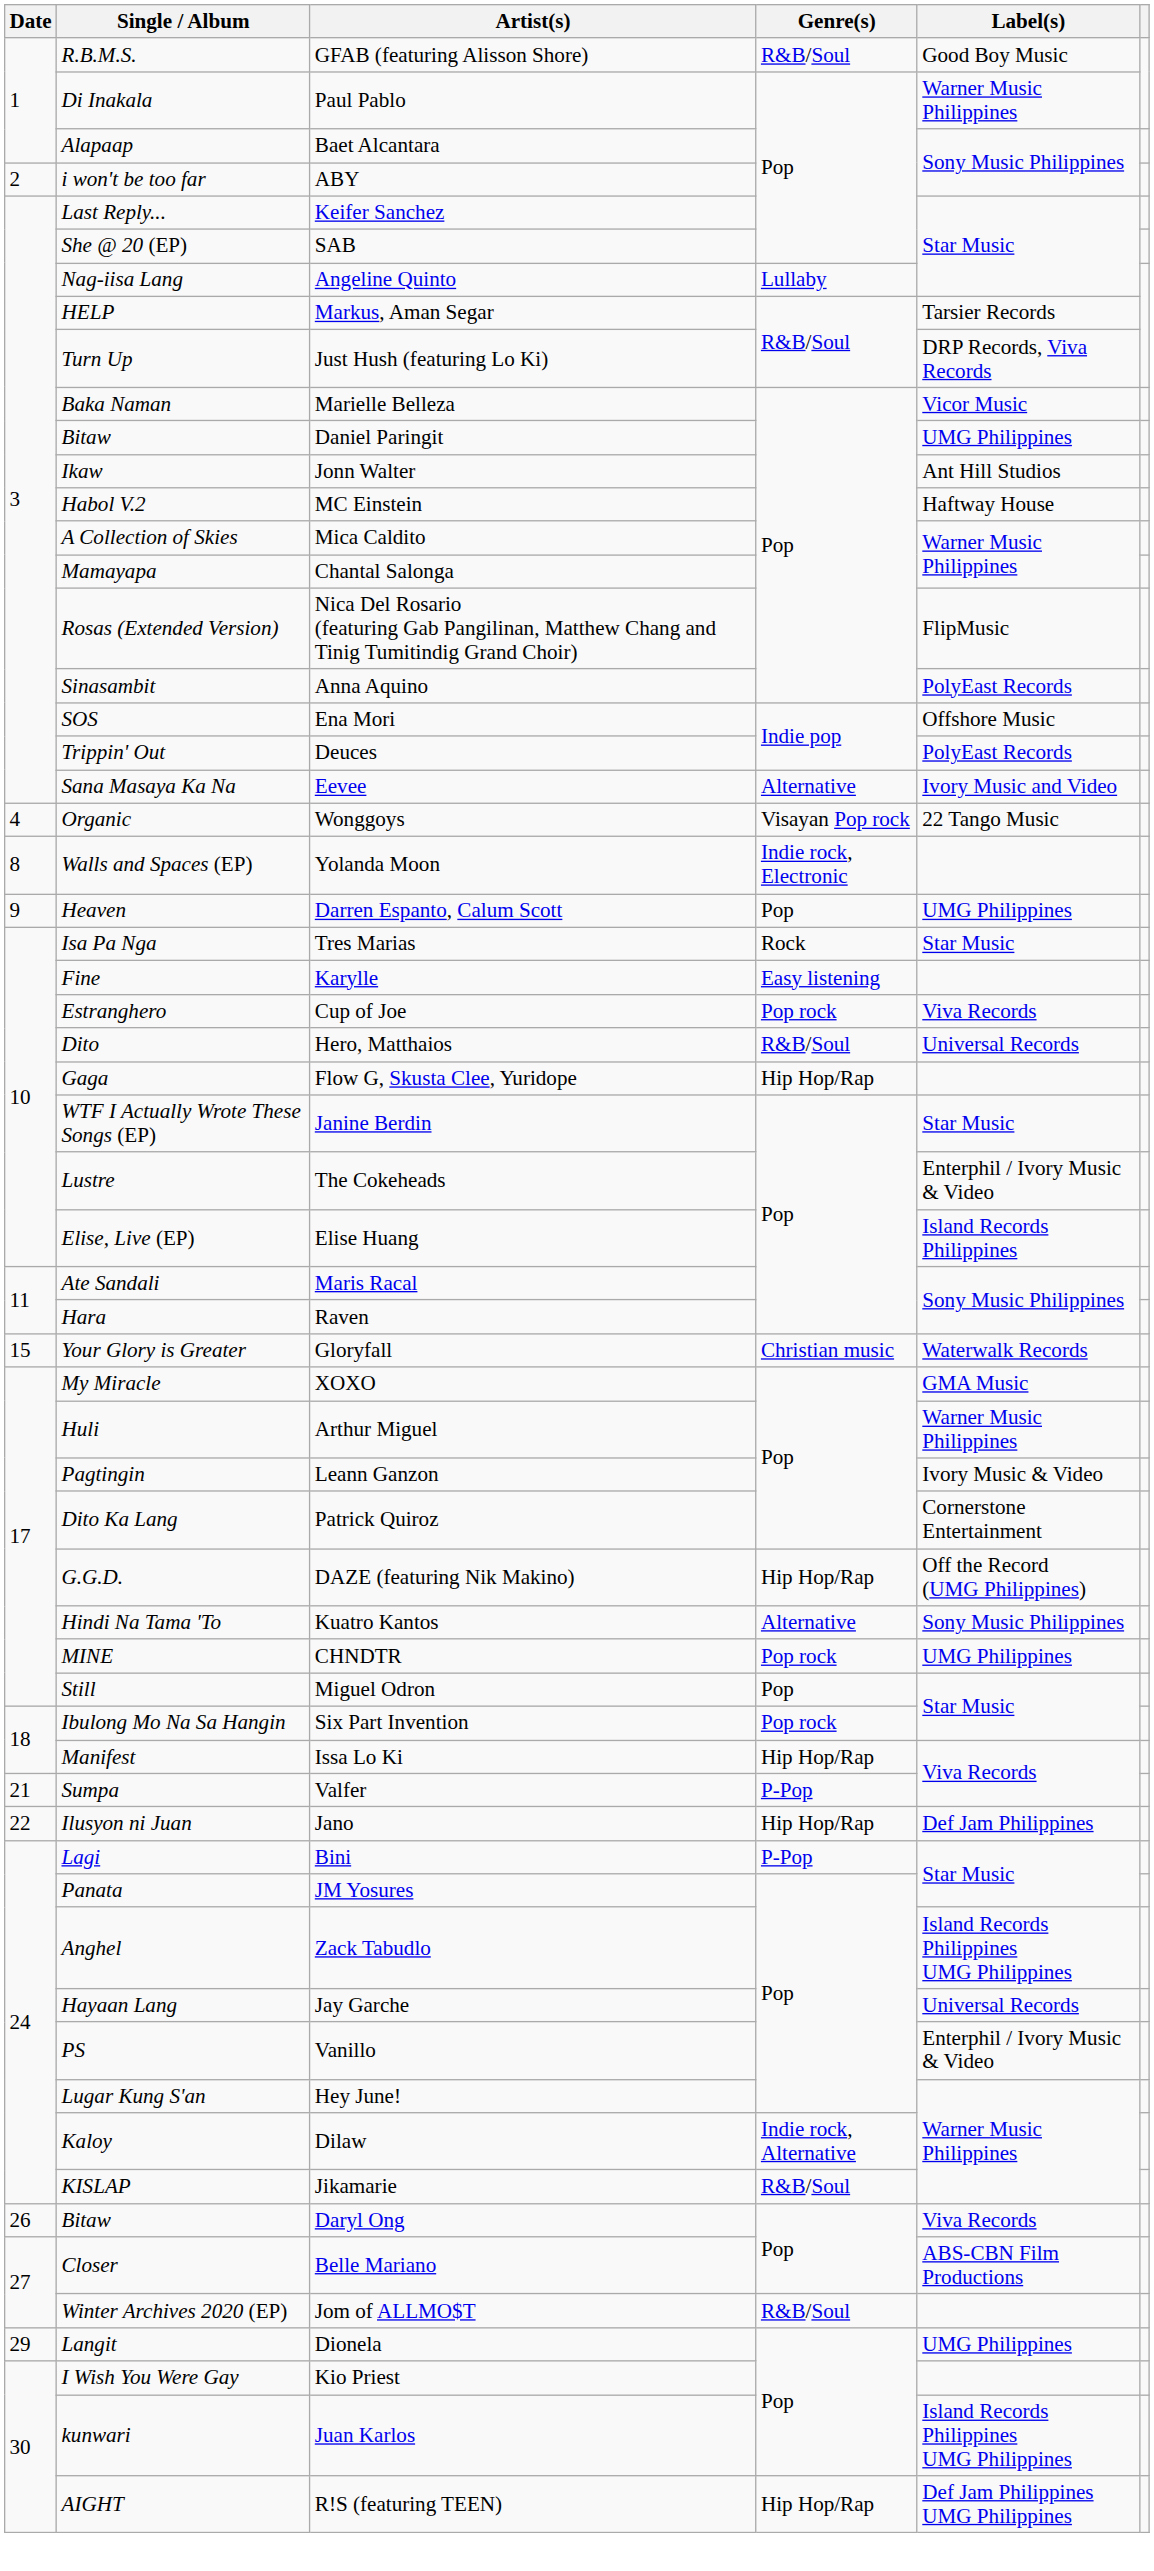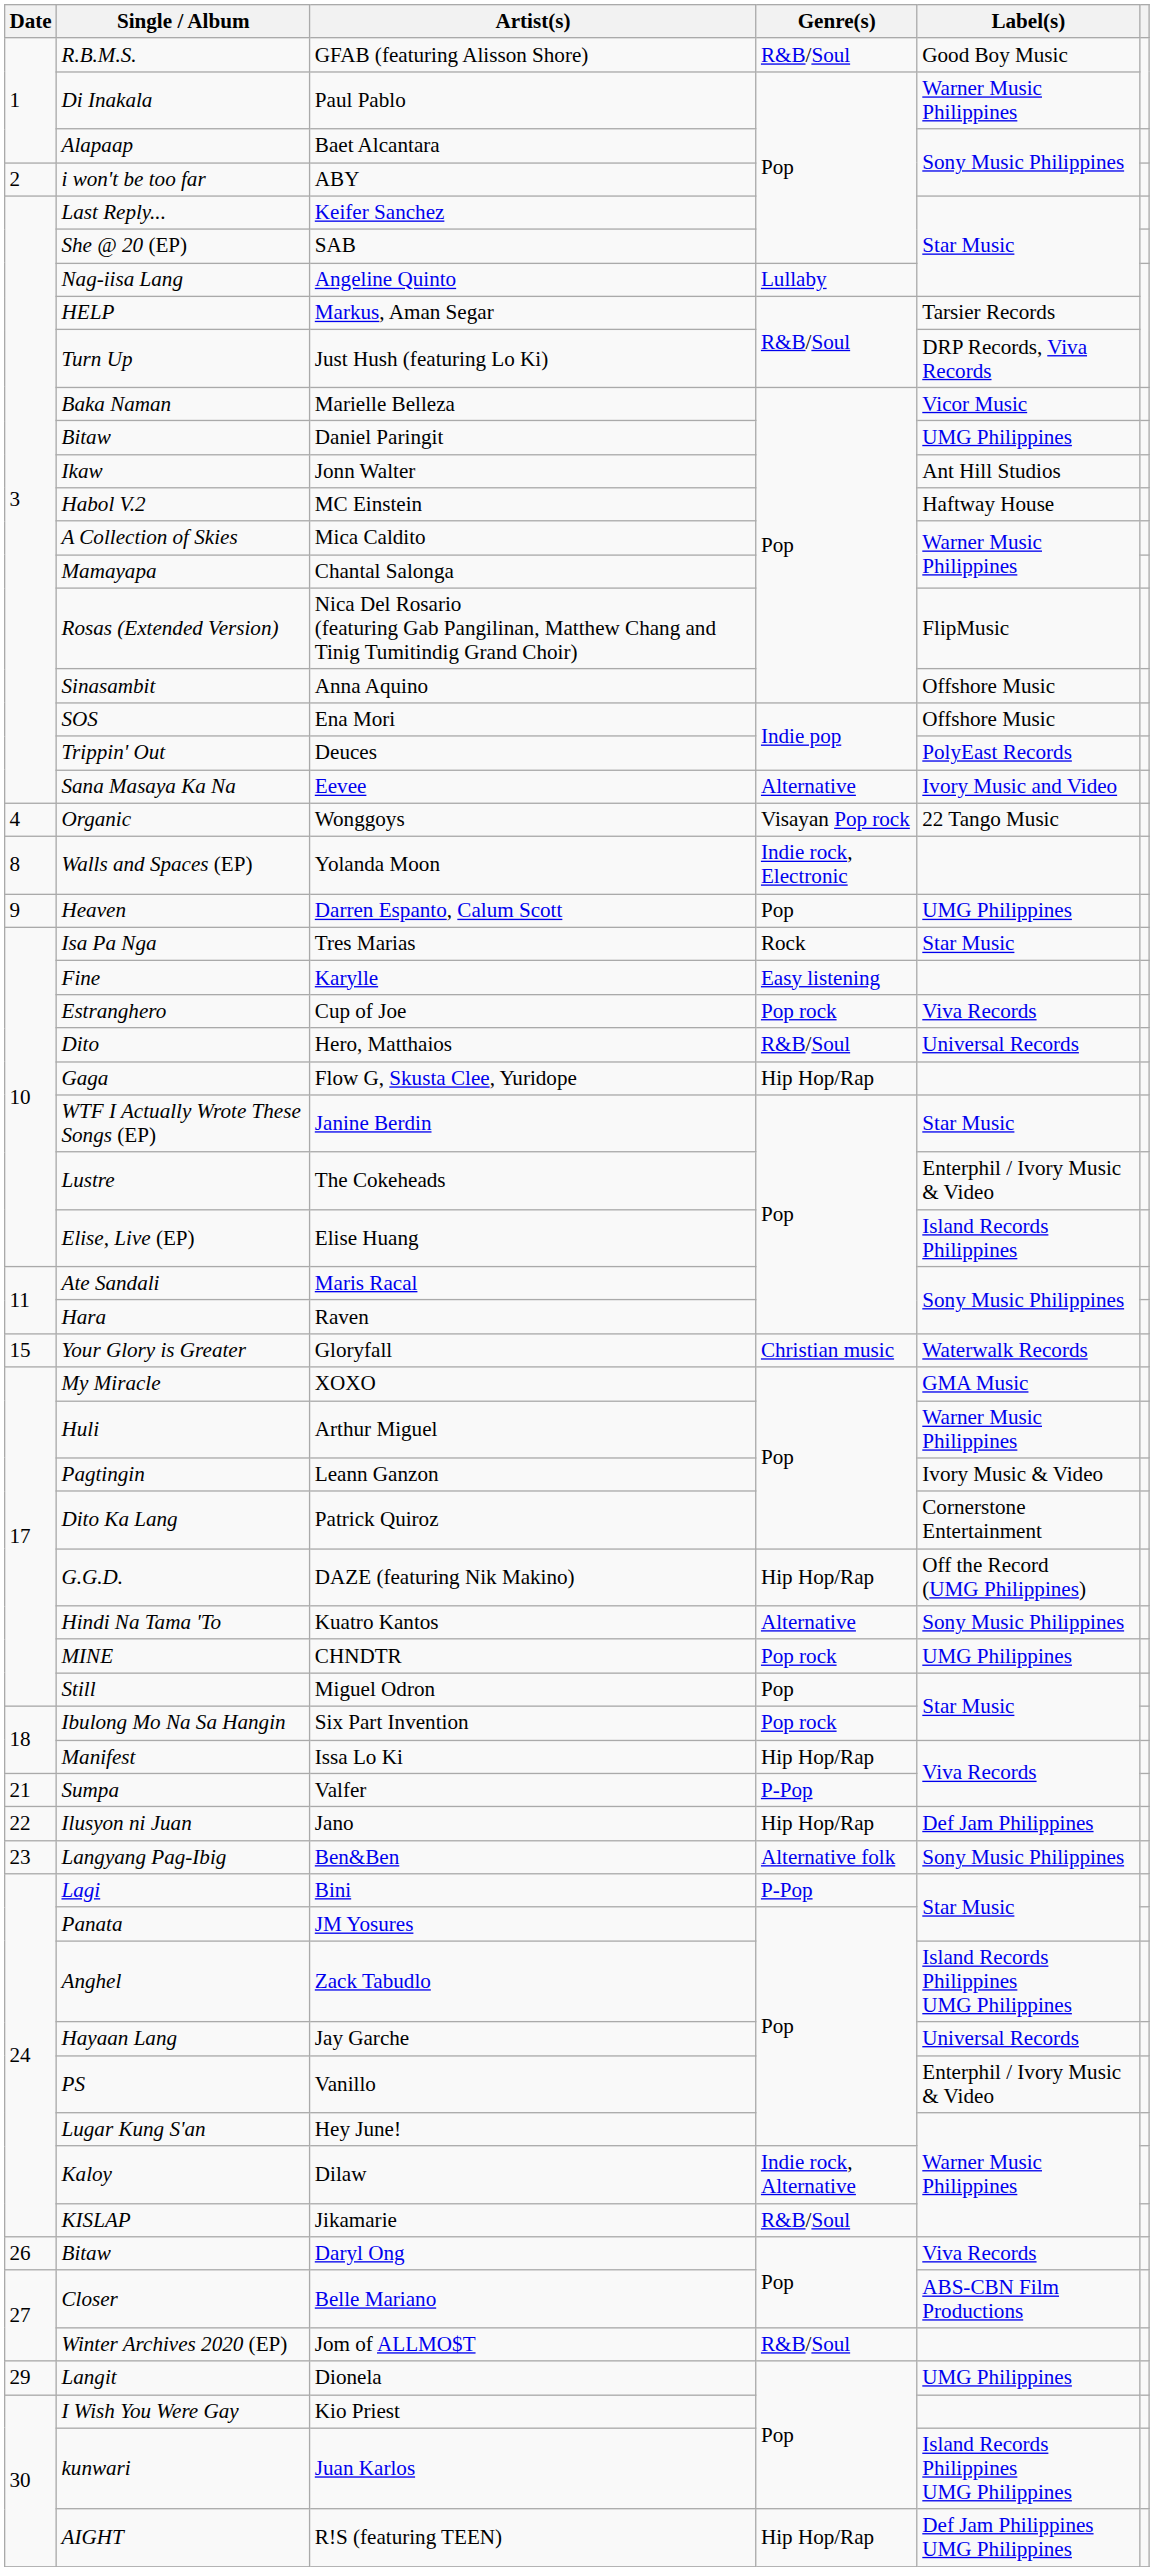Anna Aquino | Label(s): PolyEast Records -> Offshore Music
+ row: 23 | Langyang Pag-Ibig | Ben&Ben | Alternative folk | Sony Music Philippines
